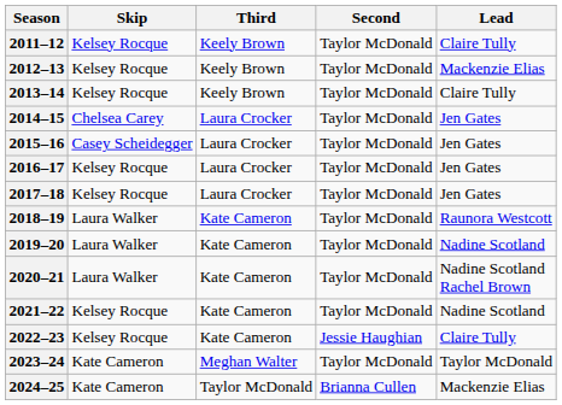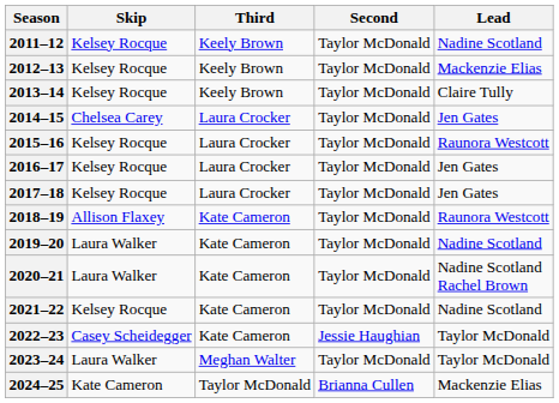2011–12 | Lead: Claire Tully -> Nadine Scotland
2015–16 | Skip: Casey Scheidegger -> Kelsey Rocque
2015–16 | Lead: Jen Gates -> Raunora Westcott
2018–19 | Skip: Laura Walker -> Allison Flaxey
2022–23 | Skip: Kelsey Rocque -> Casey Scheidegger
2022–23 | Lead: Claire Tully -> Taylor McDonald
2023–24 | Skip: Kate Cameron -> Laura Walker
